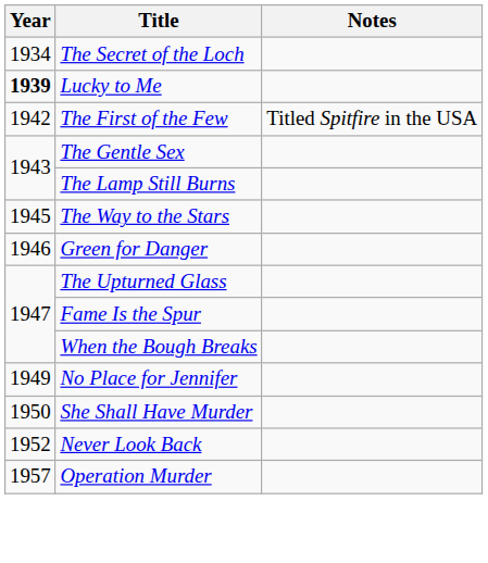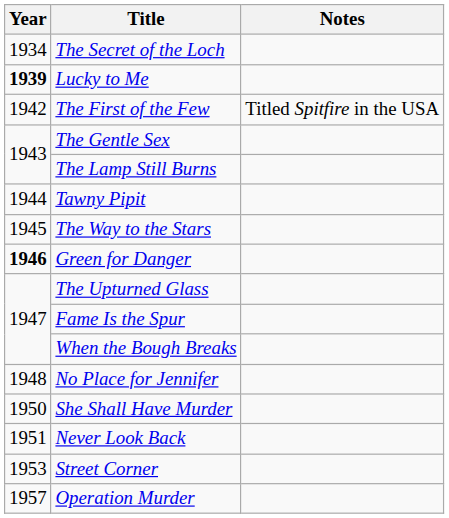+ row: 1944 | Tawny Pipit
Green for Danger | Year: normal -> bold
No Place for Jennifer | Year: 1949 -> 1948
Never Look Back | Year: 1952 -> 1951
+ row: 1953 | Street Corner
